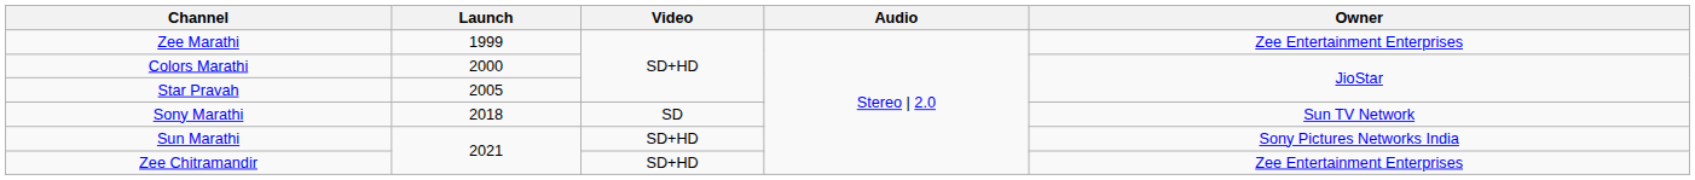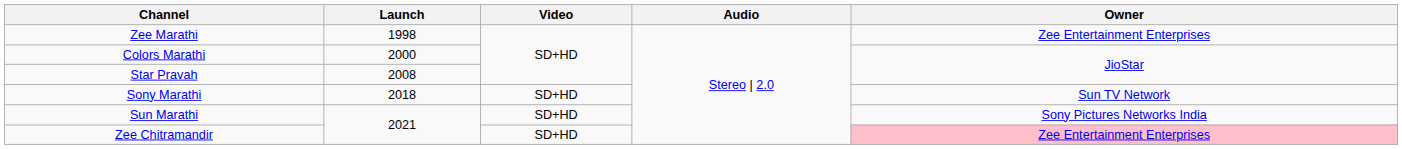Zee Marathi | Launch: 1999 -> 1998
Star Pravah | Launch: 2005 -> 2008
Sony Marathi | Video: SD -> SD+HD
Zee Chitramandir | Owner: no background -> pink background
